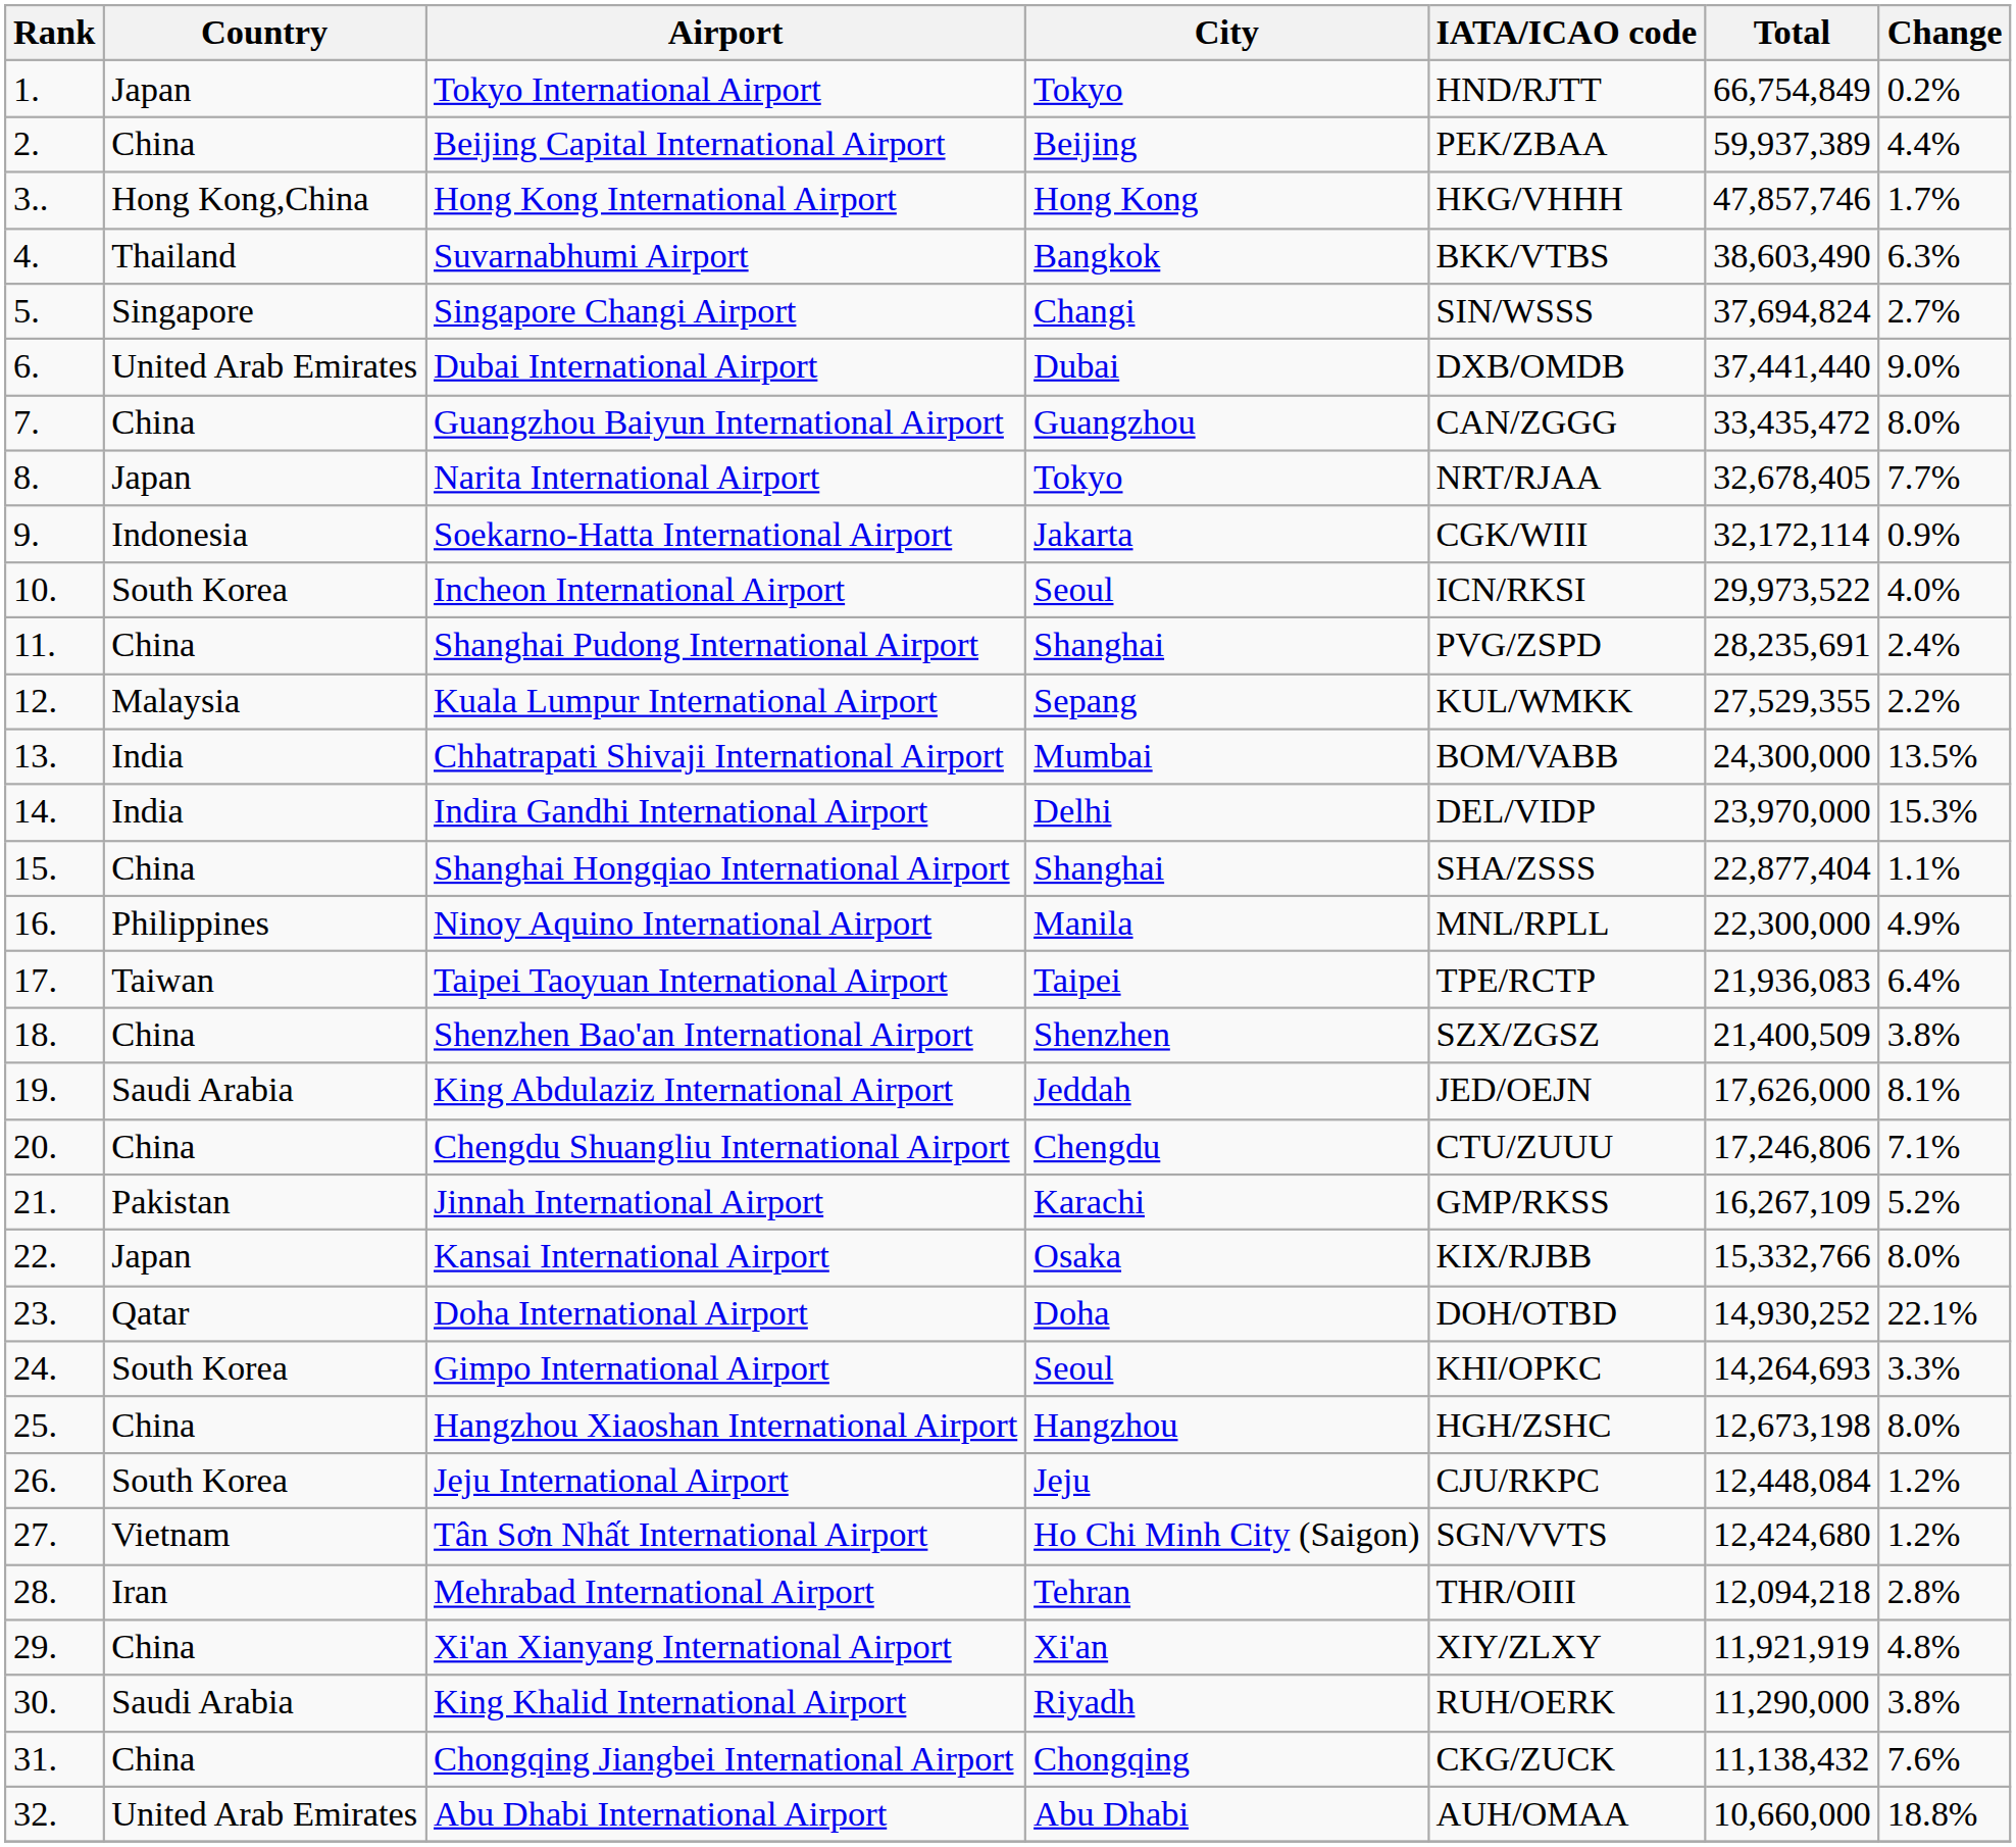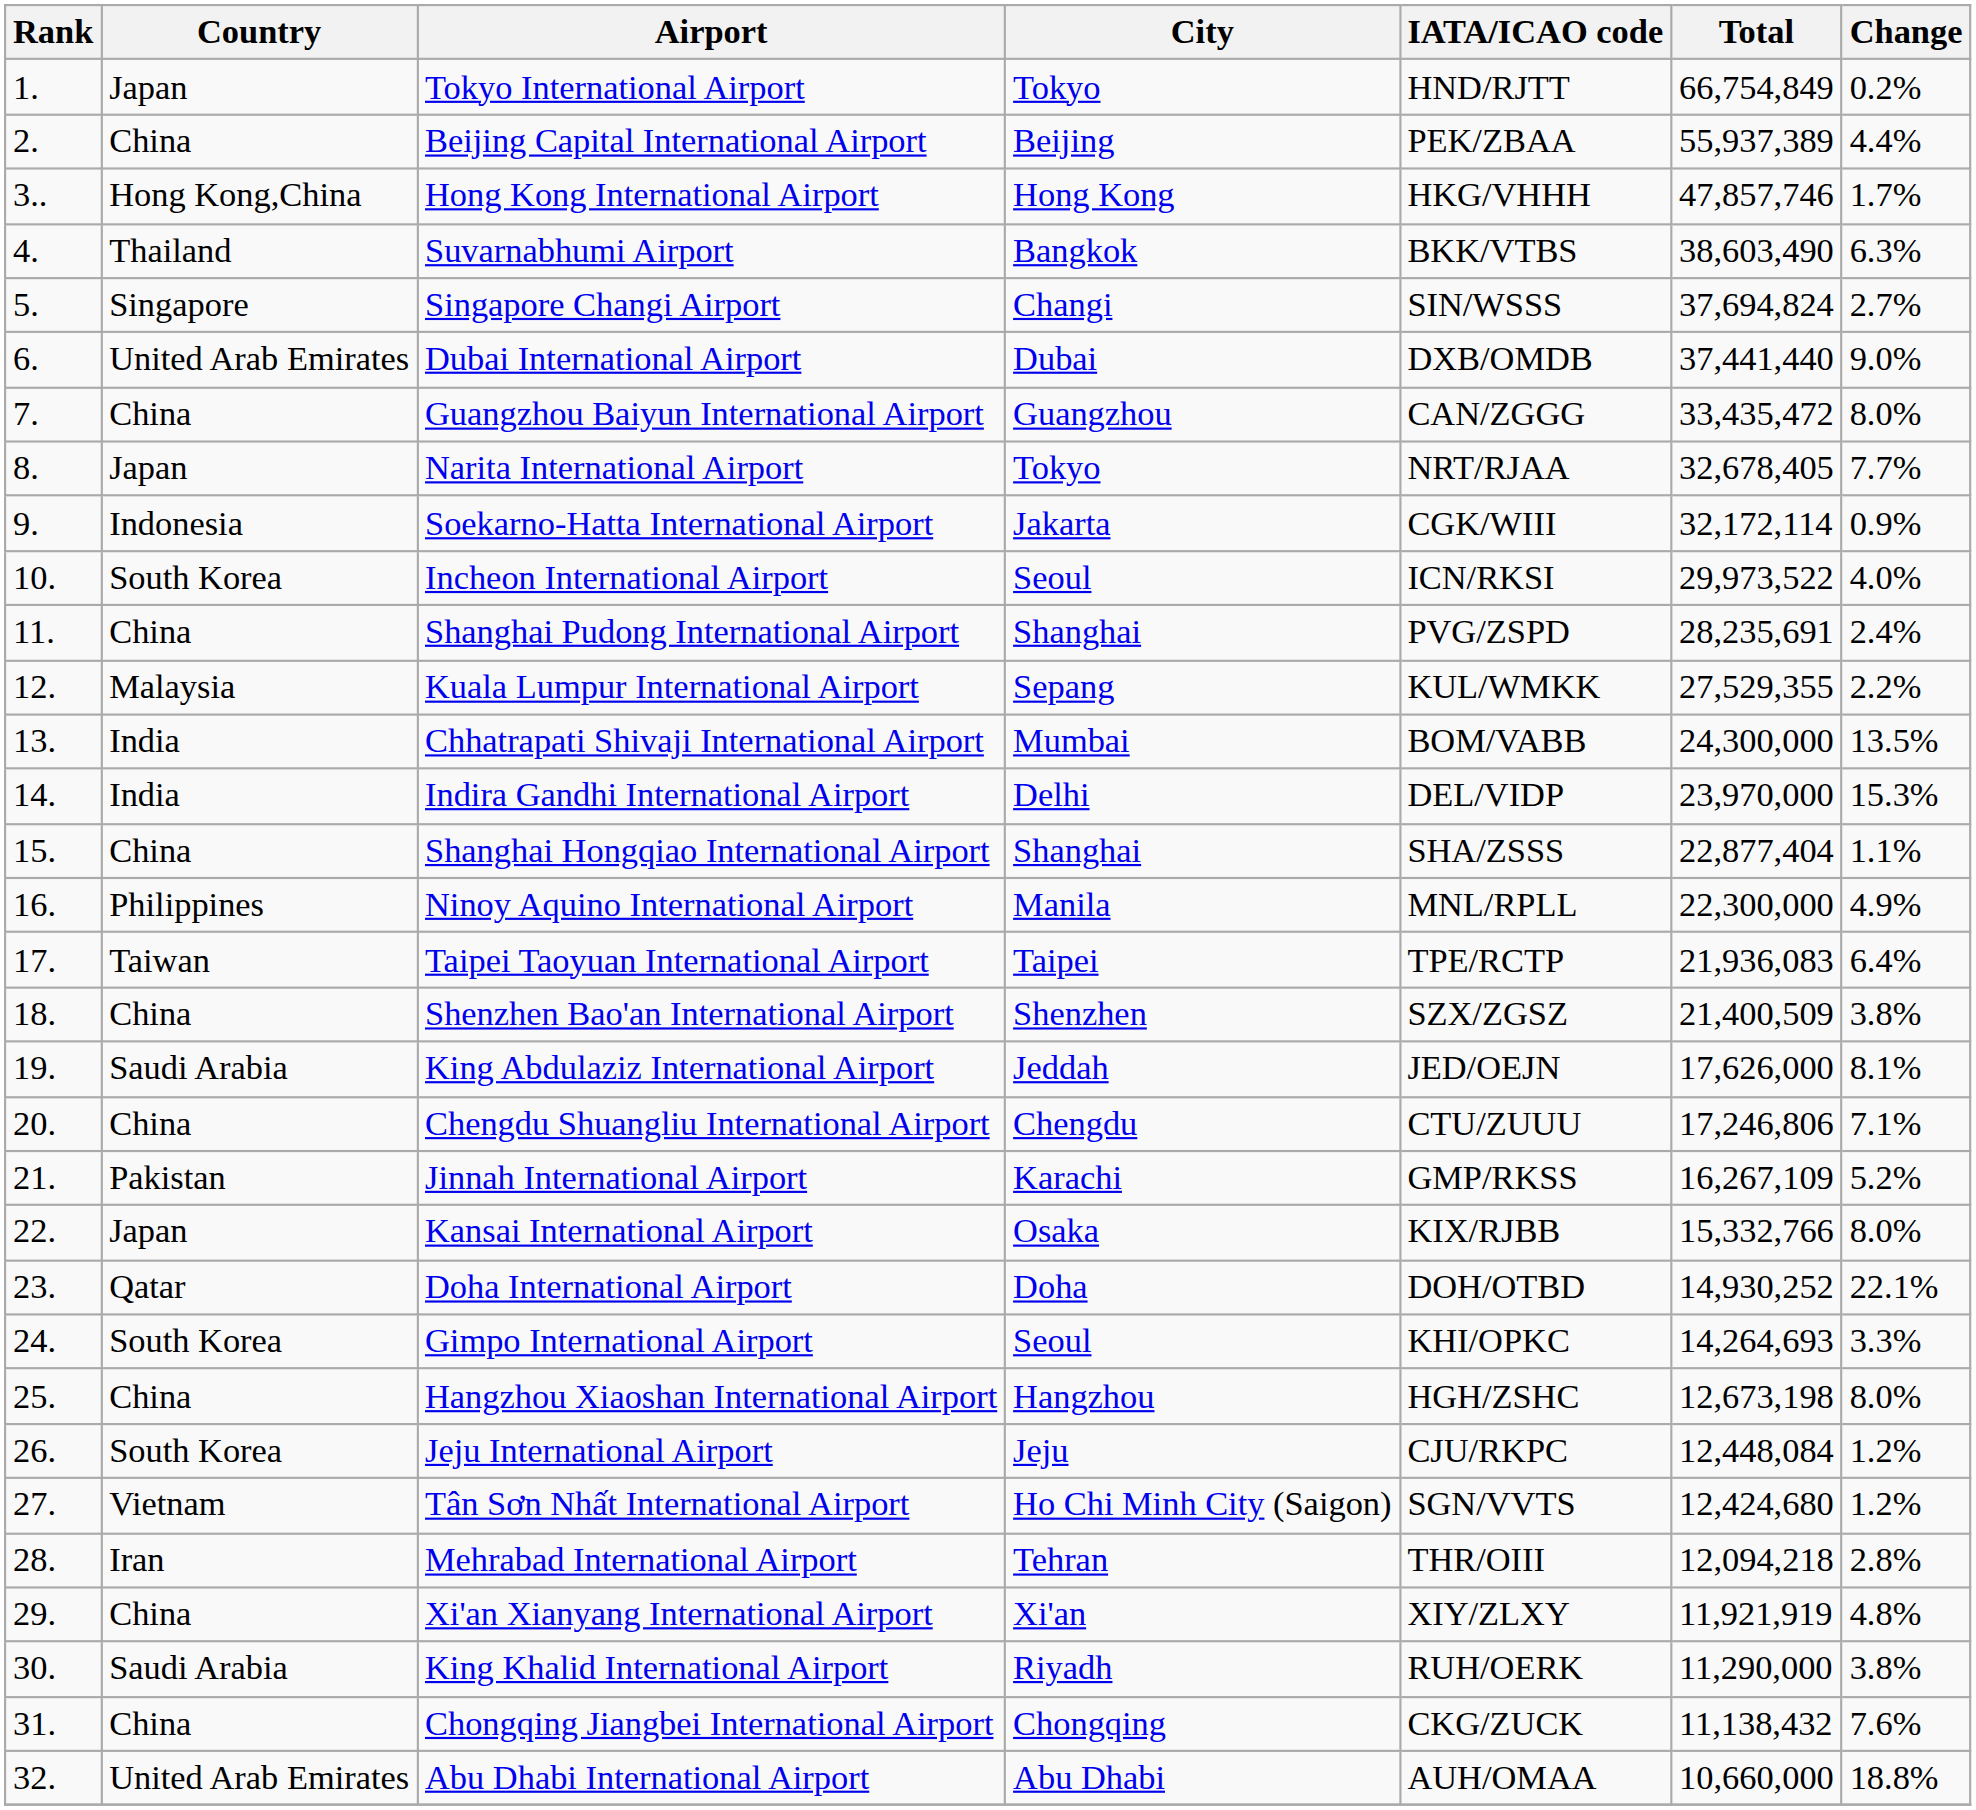Beijing Capital International Airport | Total: 59,937,389 -> 55,937,389
